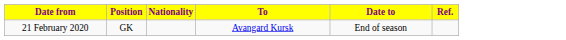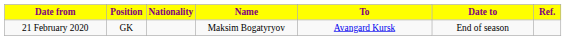+ column: Name | Maksim Bogatyryov
